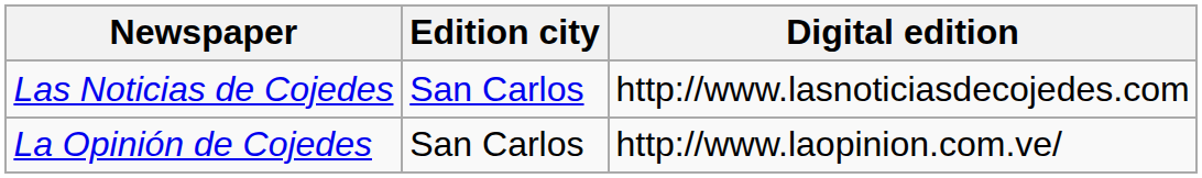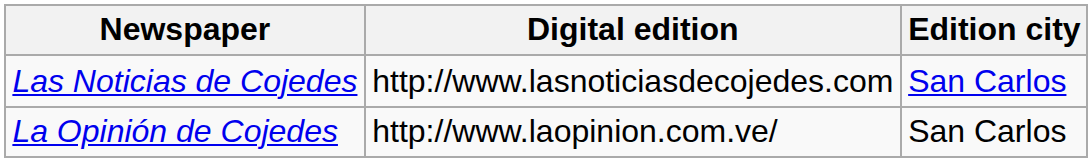columns swapped: Edition city <-> Digital edition
